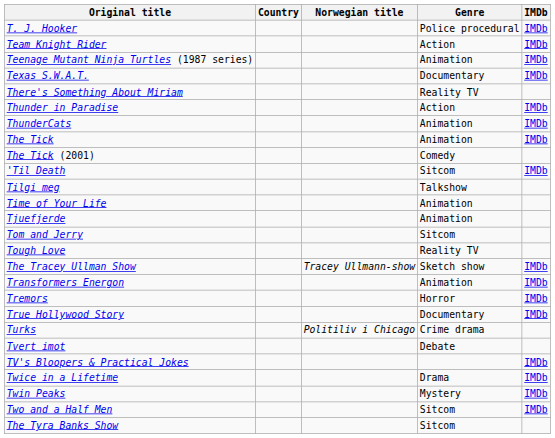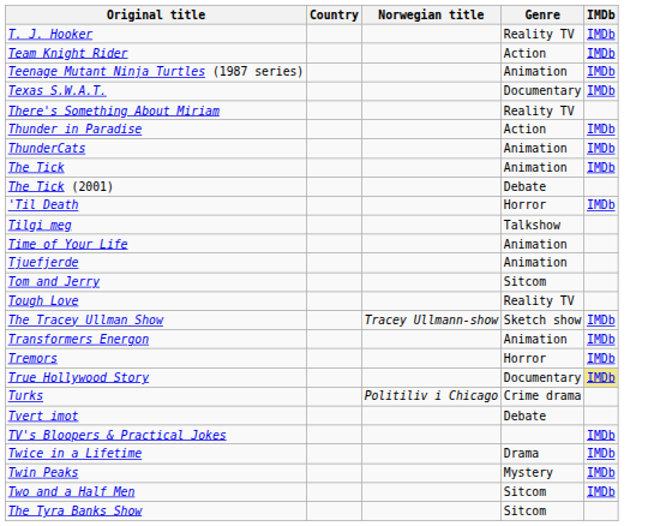T. J. Hooker | Genre: Police procedural -> Reality TV
The Tick (2001) | Genre: Comedy -> Debate
'Til Death | Genre: Sitcom -> Horror
True Hollywood Story | IMDb: no background -> khaki background
